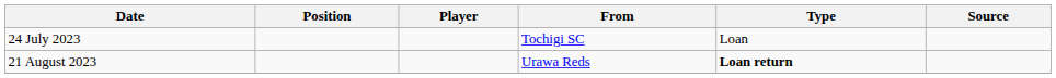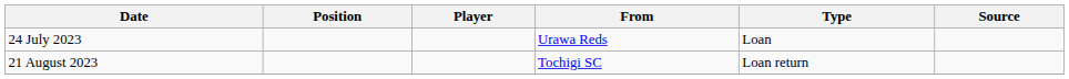24 July 2023 | From: Tochigi SC -> Urawa Reds
21 August 2023 | From: Urawa Reds -> Tochigi SC
21 August 2023 | Type: bold -> normal
